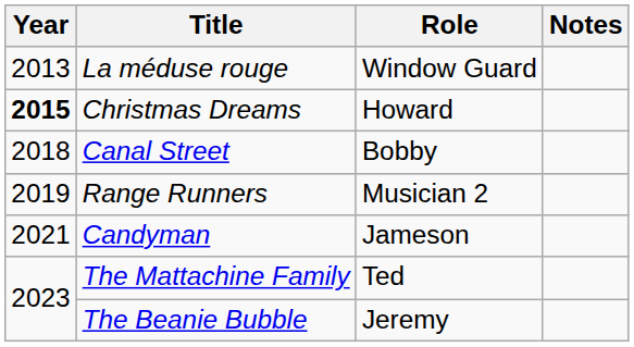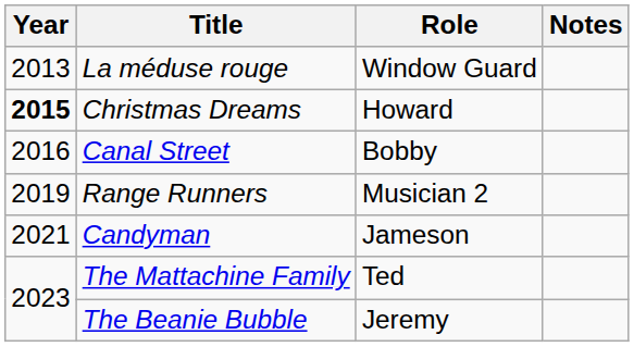Canal Street | Year: 2018 -> 2016
